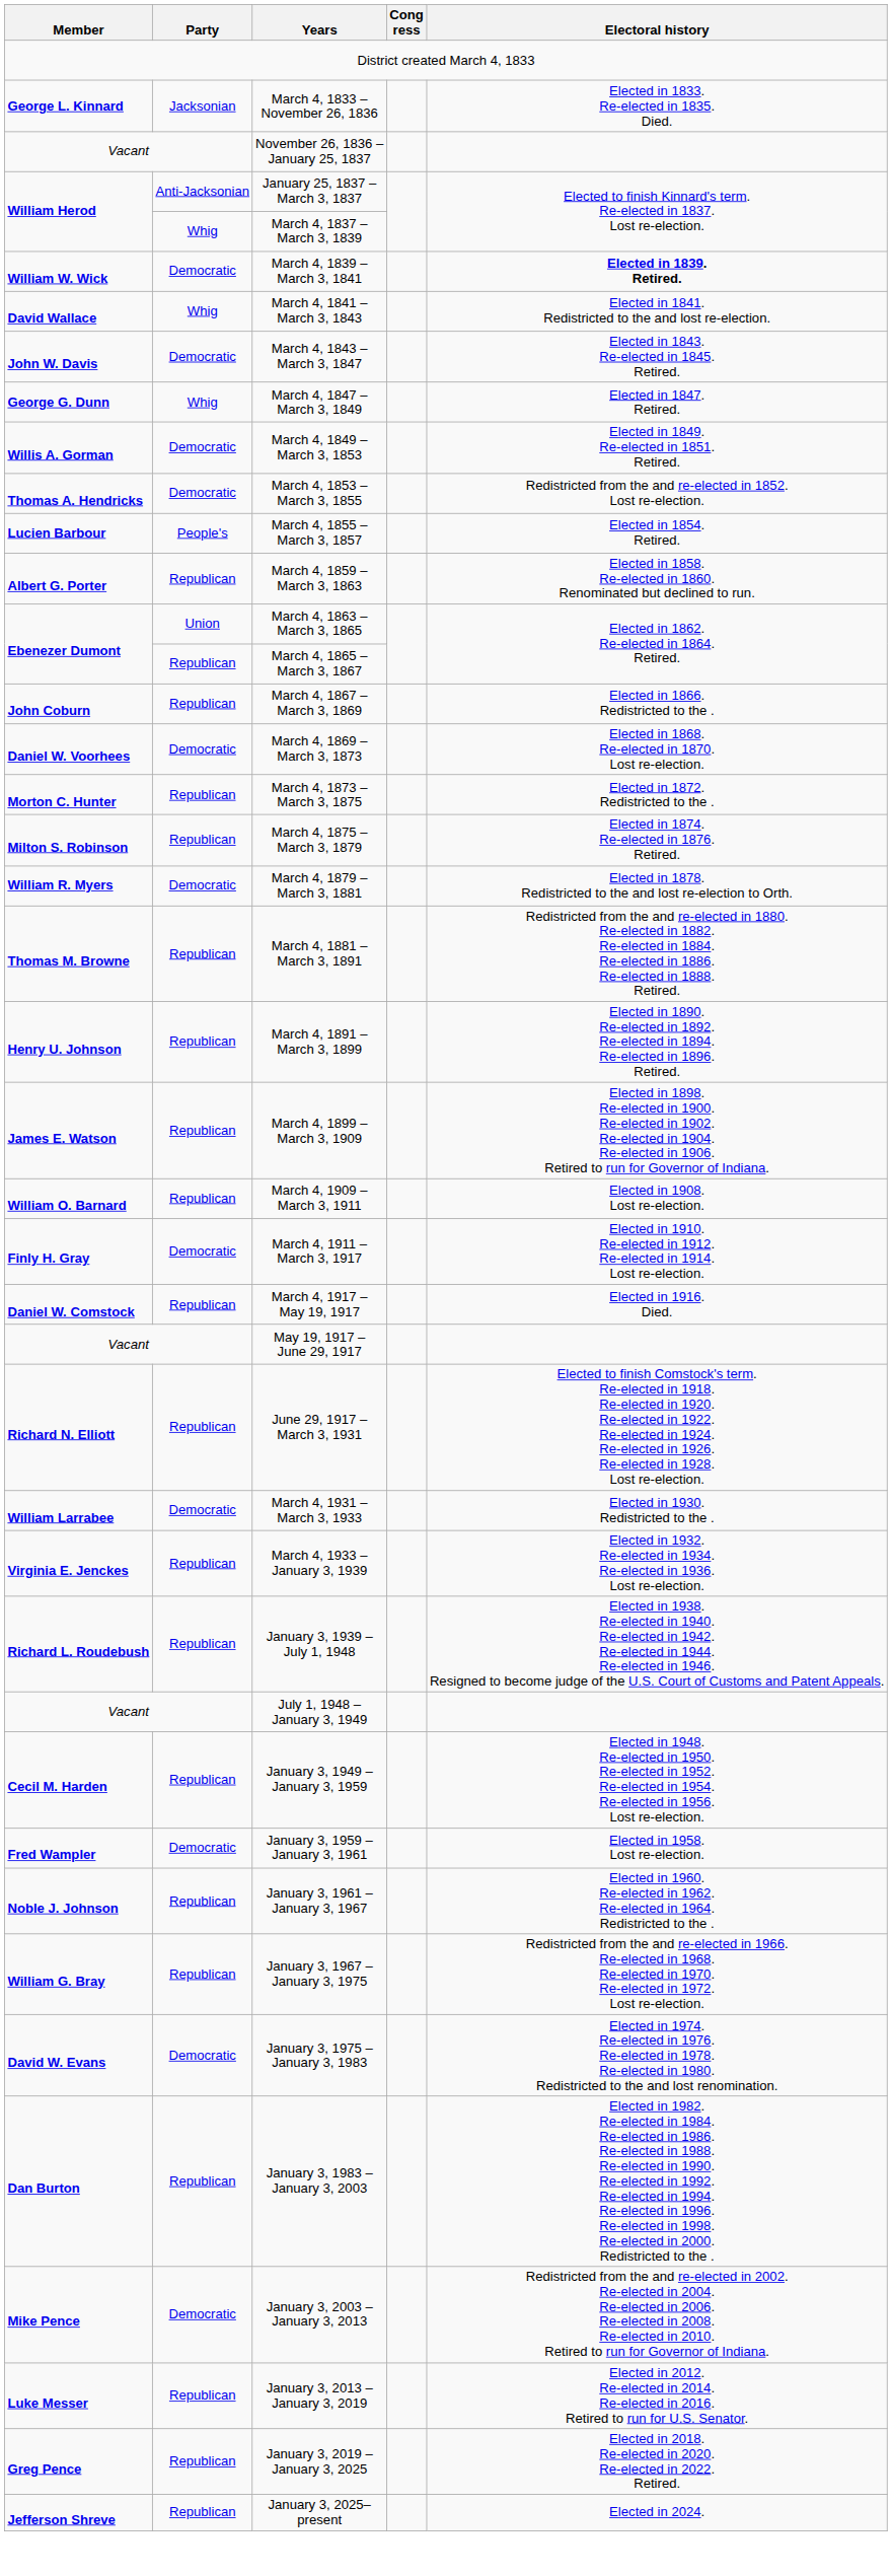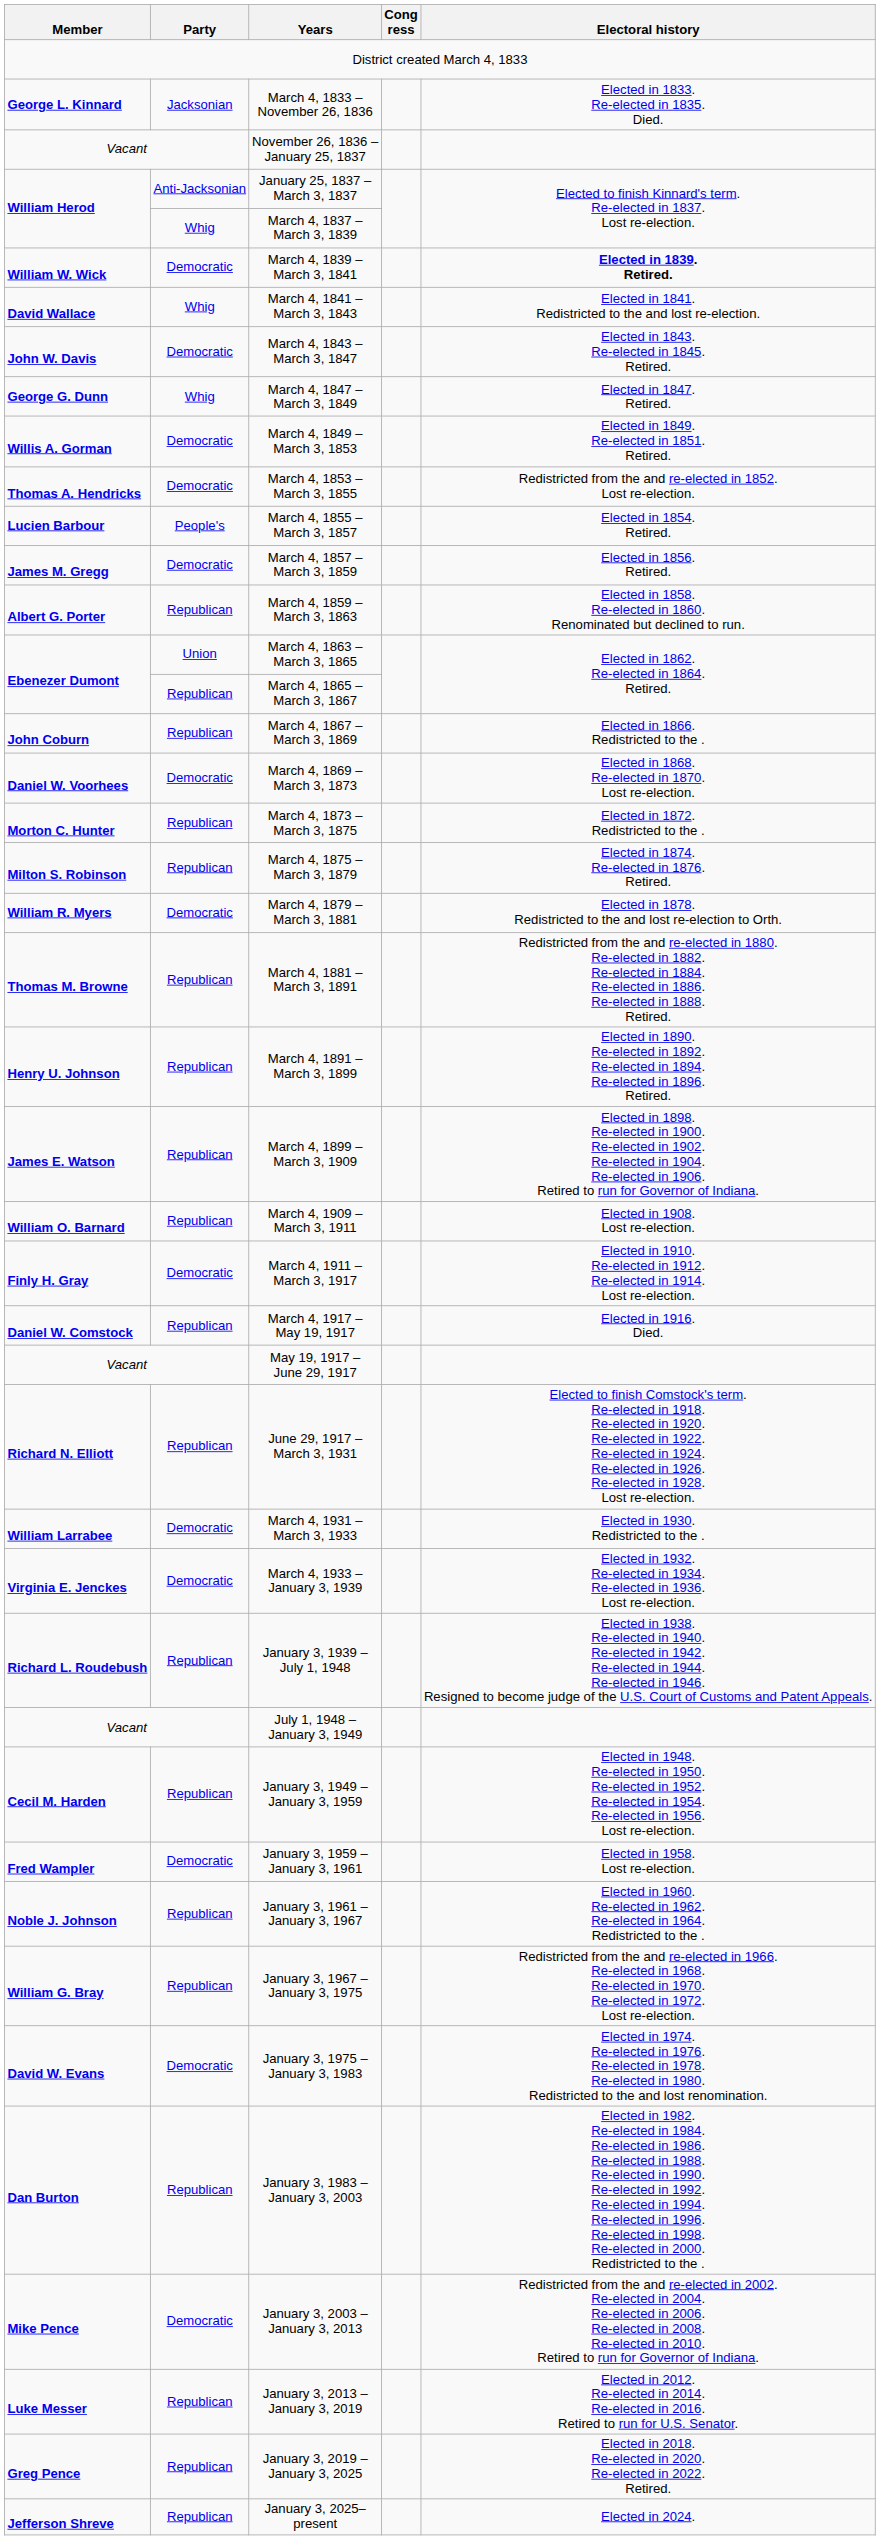+ row: James M. Gregg | Democratic | March 4, 1857 – March 3, 1859 | Elected in 1856. Retired.
March 4, 1933 – January 3, 1939 | Party: Republican -> Democratic
